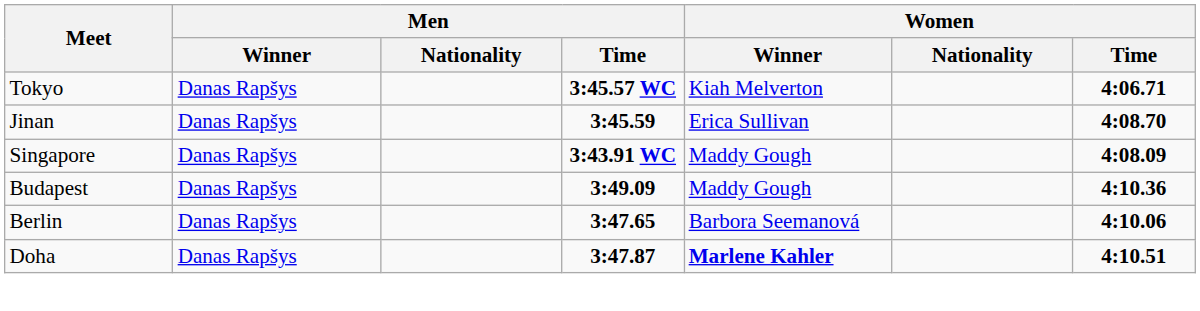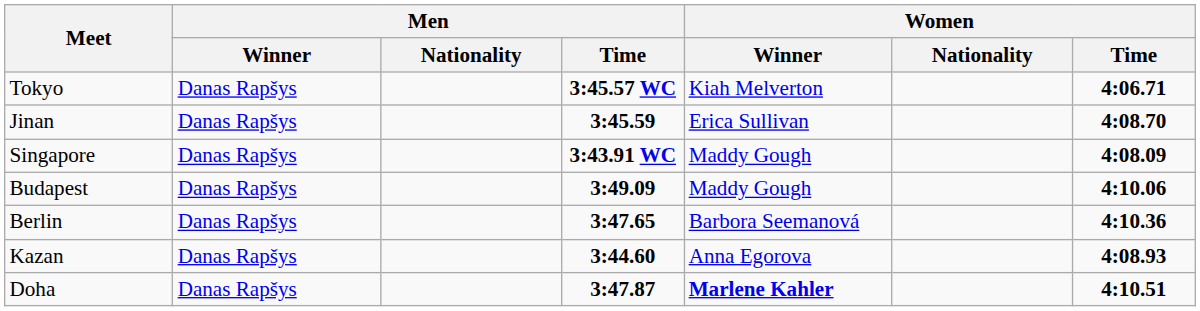Budapest | Women / Time: 4:10.36 -> 4:10.06
Berlin | Women / Time: 4:10.06 -> 4:10.36
+ row: Kazan | Danas Rapšys | 3:44.60 | Anna Egorova | 4:08.93
